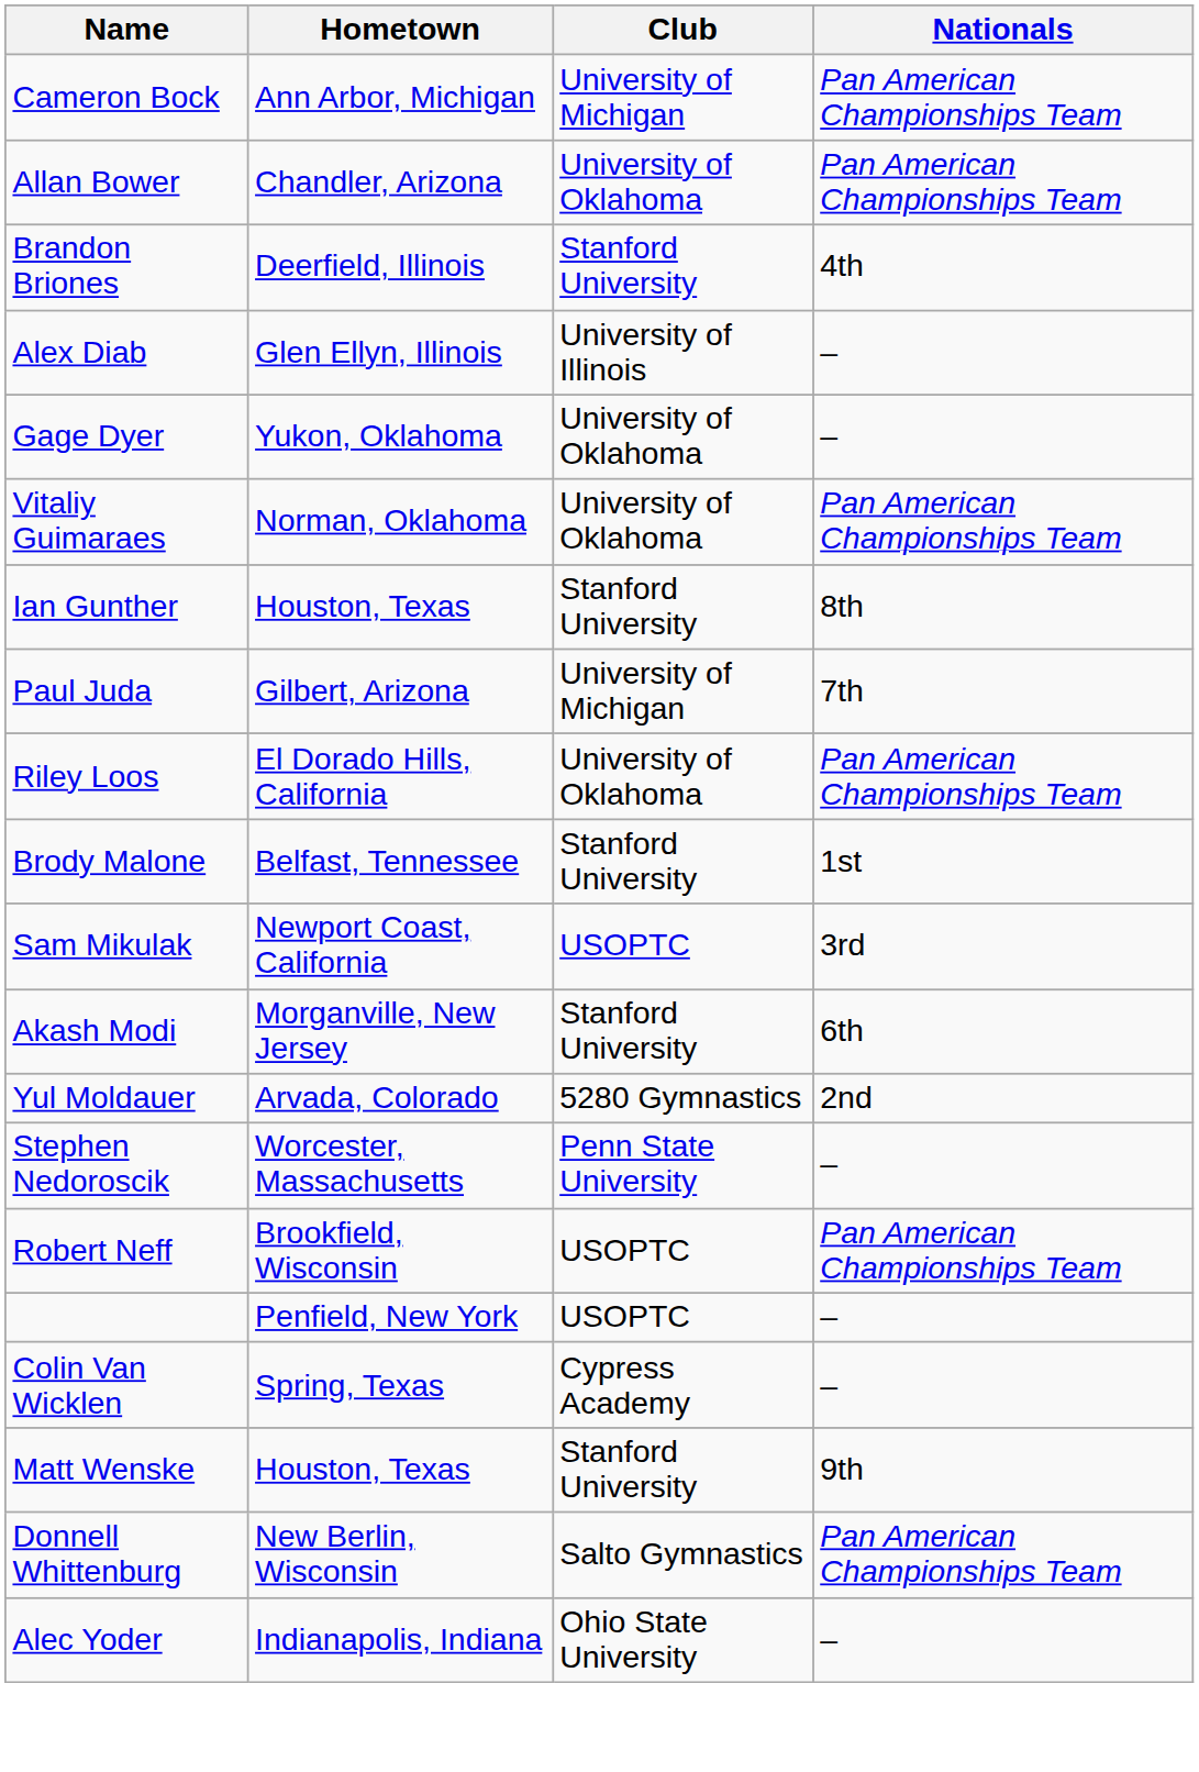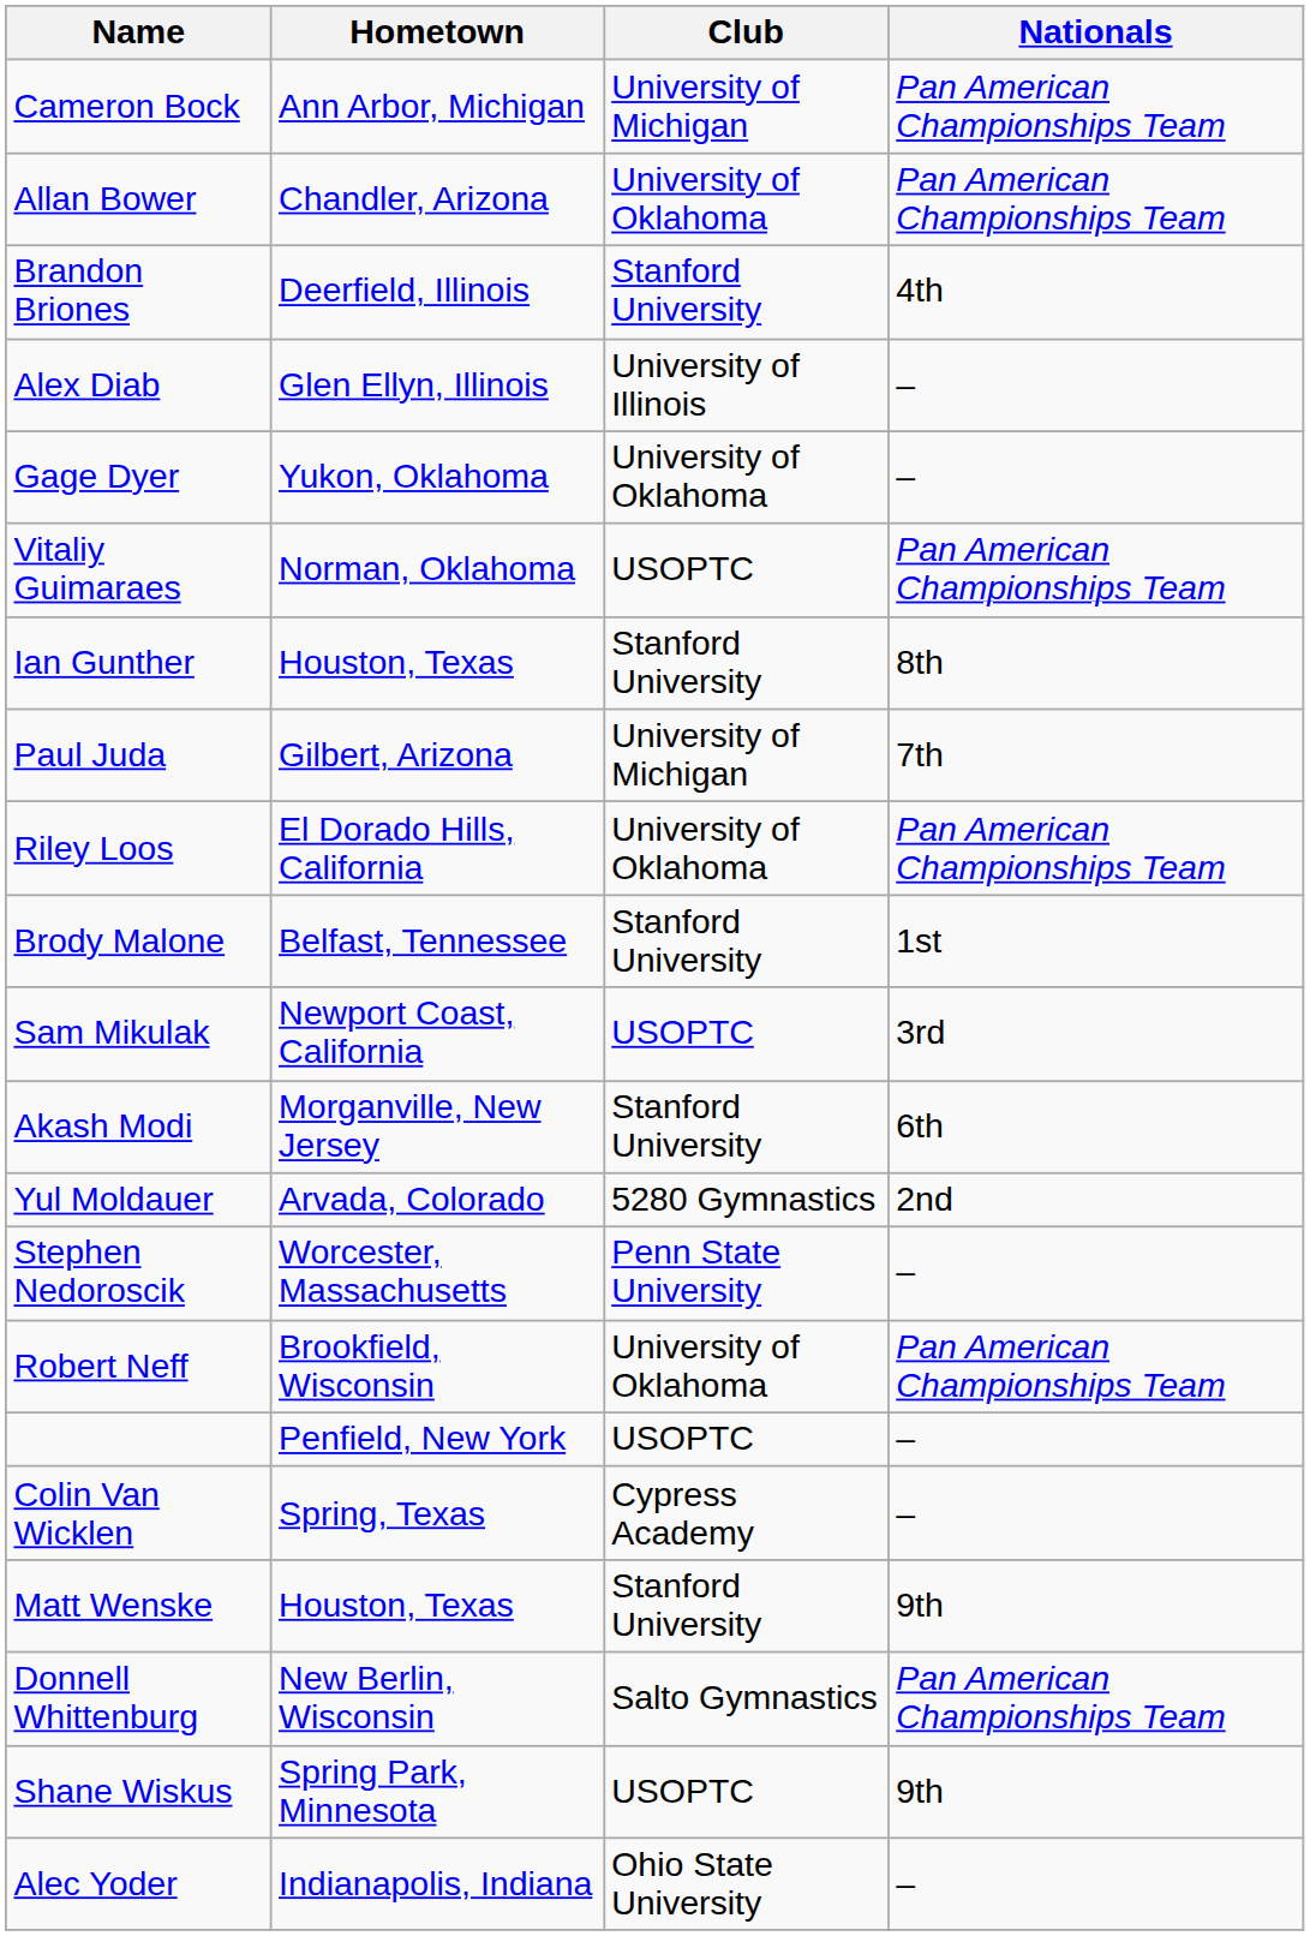Vitaliy Guimaraes | Club: University of Oklahoma -> USOPTC
Robert Neff | Club: USOPTC -> University of Oklahoma
+ row: Shane Wiskus | Spring Park, Minnesota | USOPTC | 9th
